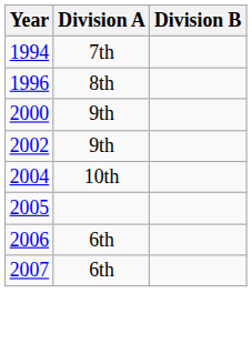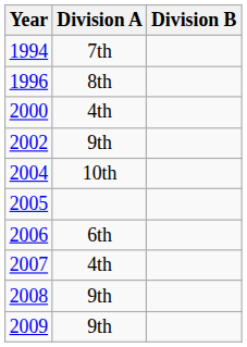2000 | Division A: 9th -> 4th
2007 | Division A: 6th -> 4th
+ row: 2008 | 9th
+ row: 2009 | 9th
